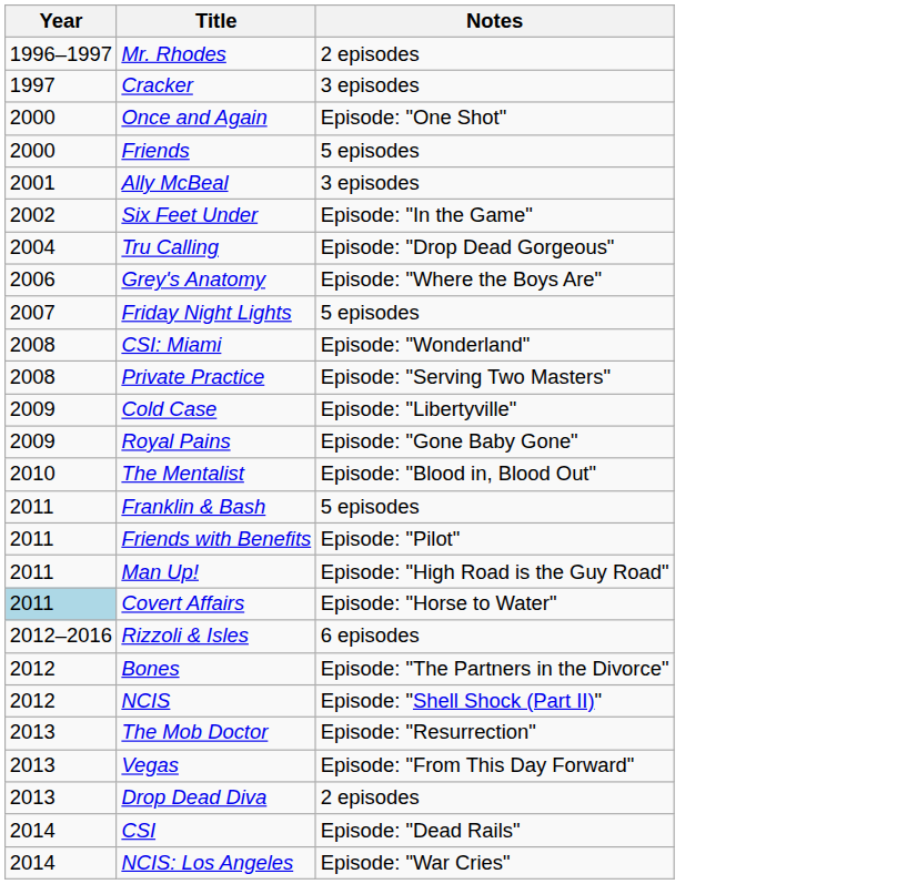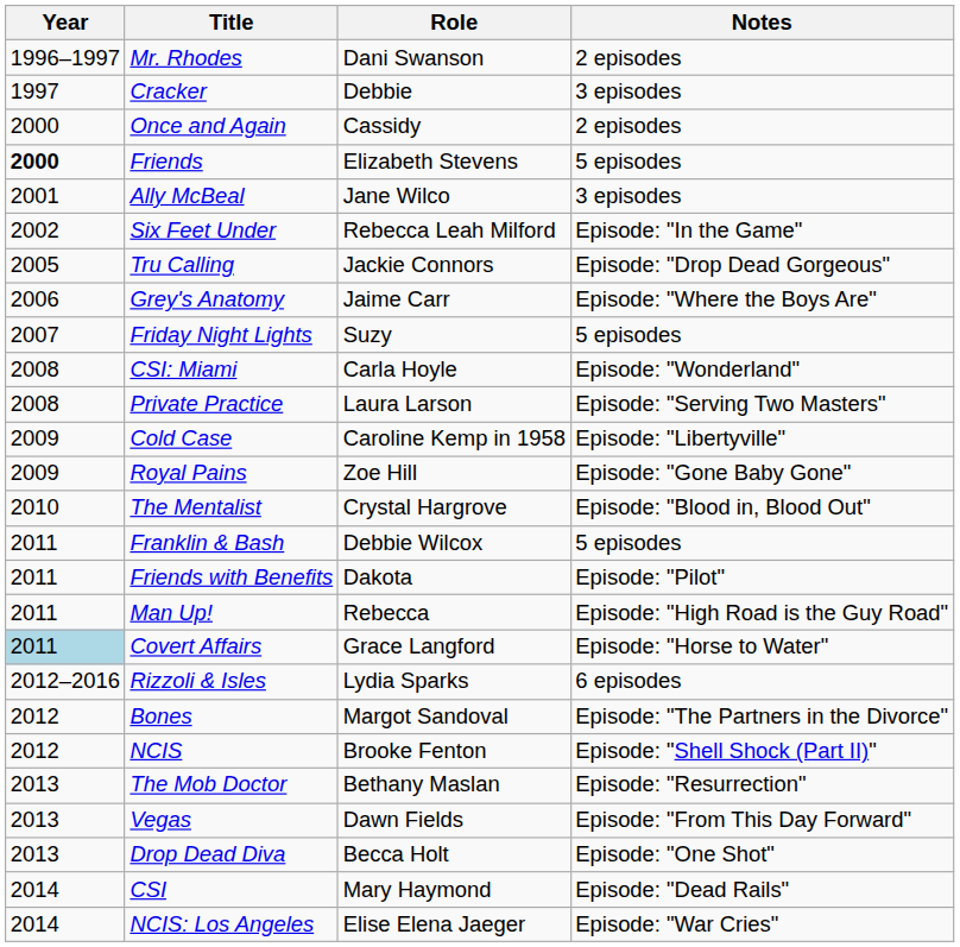+ column: Role | Dani Swanson | Debbie | Cassidy | Elizabeth Stevens | Jane Wilco | Rebecca Leah Milford | Jackie Connors | Jaime Carr | Suzy | Carla Hoyle | Laura Larson | Caroline Kemp in 1958 | Zoe Hill | Crystal Hargrove | Debbie Wilcox | Dakota | Rebecca | Grace Langford | Lydia Sparks | Margot Sandoval | Brooke Fenton | Bethany Maslan | Dawn Fields | Becca Holt | Mary Haymond | Elise Elena Jaeger
Once and Again | Notes: Episode: "One Shot" -> 2 episodes
Friends | Year: normal -> bold
Tru Calling | Year: 2004 -> 2005
Drop Dead Diva | Notes: 2 episodes -> Episode: "One Shot"
